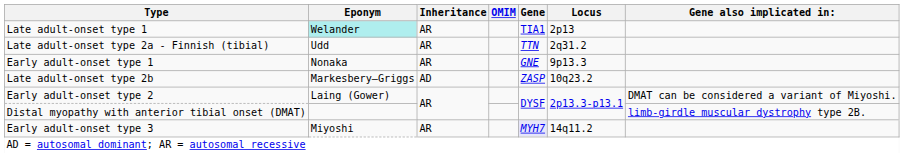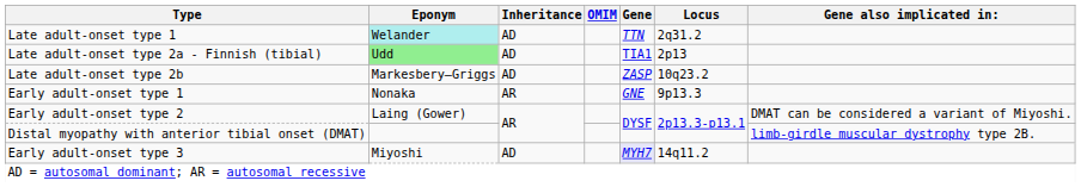Late adult-onset type 1 | Inheritance: AR -> AD
Late adult-onset type 1 | Gene: TIA1 -> TTN
Late adult-onset type 1 | Locus: 2p13 -> 2q31.2
Late adult-onset type 2a - Finnish (tibial) | Eponym: no background -> lightgreen background
Late adult-onset type 2a - Finnish (tibial) | Inheritance: AR -> AD
Late adult-onset type 2a - Finnish (tibial) | Gene: TTN -> TIA1
Late adult-onset type 2a - Finnish (tibial) | Locus: 2q31.2 -> 2p13
rows swapped: Late adult-onset type 2b <-> Early adult-onset type 1
Early adult-onset type 3 | Inheritance: AR -> AD
